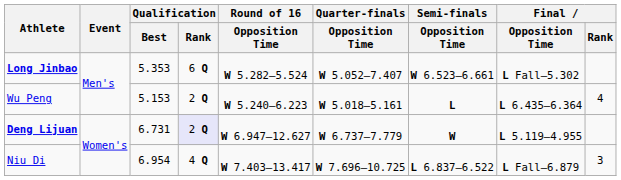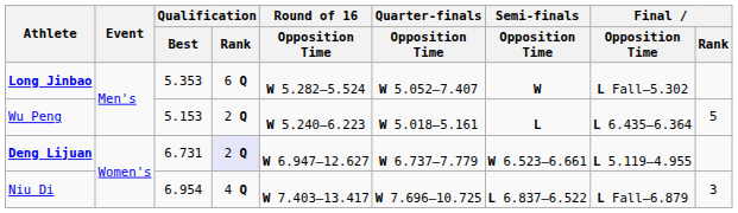Long Jinbao | Semi-finals / Opposition Time: W 6.523–6.661 -> W
Wu Peng | Final / Rank: 4 -> 5
Deng Lijuan | Semi-finals / Opposition Time: W -> W 6.523–6.661
